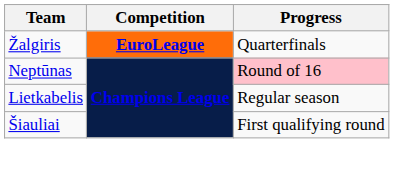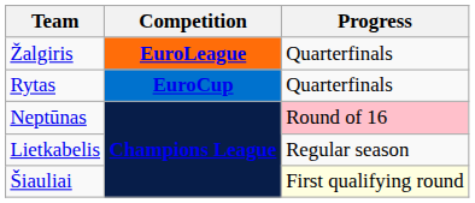+ row: Rytas | EuroCup | Quarterfinals
Šiauliai | Progress: no background -> lightyellow background
